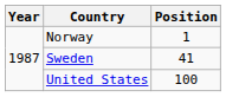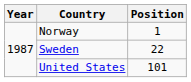Sweden | Position: 41 -> 22
United States | Position: 100 -> 101
